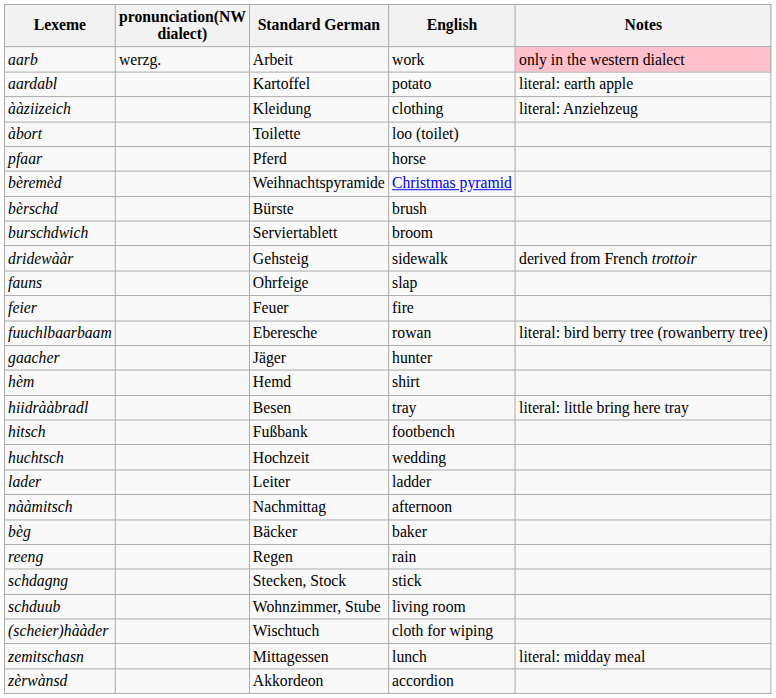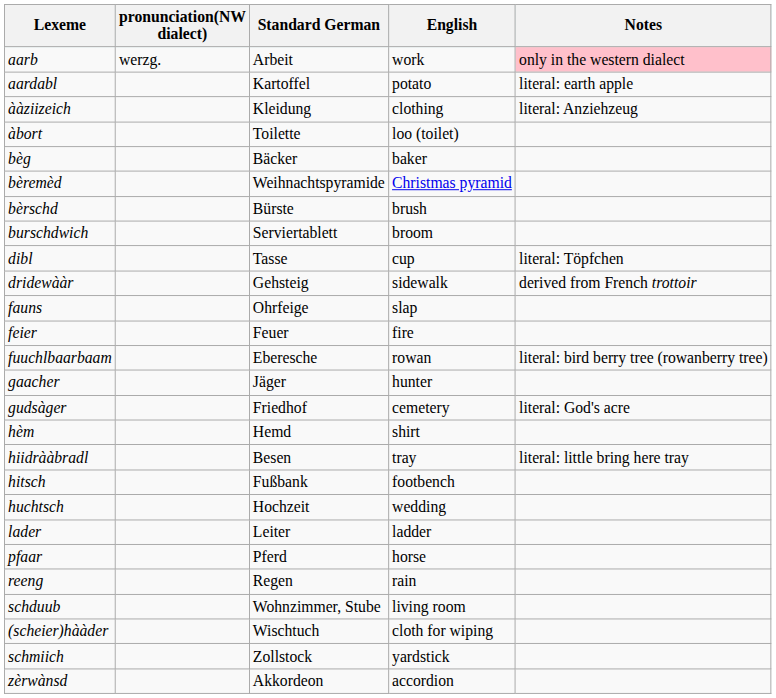rows swapped: bèg <-> pfaar
+ row: dibl | Tasse | cup | literal: Töpfchen
+ row: gudsàger | Friedhof | cemetery | literal: God's acre
- row: nààmitsch | Nachmittag | afternoon
- row: schdagng | Stecken, Stock | stick
+ row: schmiich | Zollstock | yardstick
- row: zemitschasn | Mittagessen | lunch | literal: midday meal
